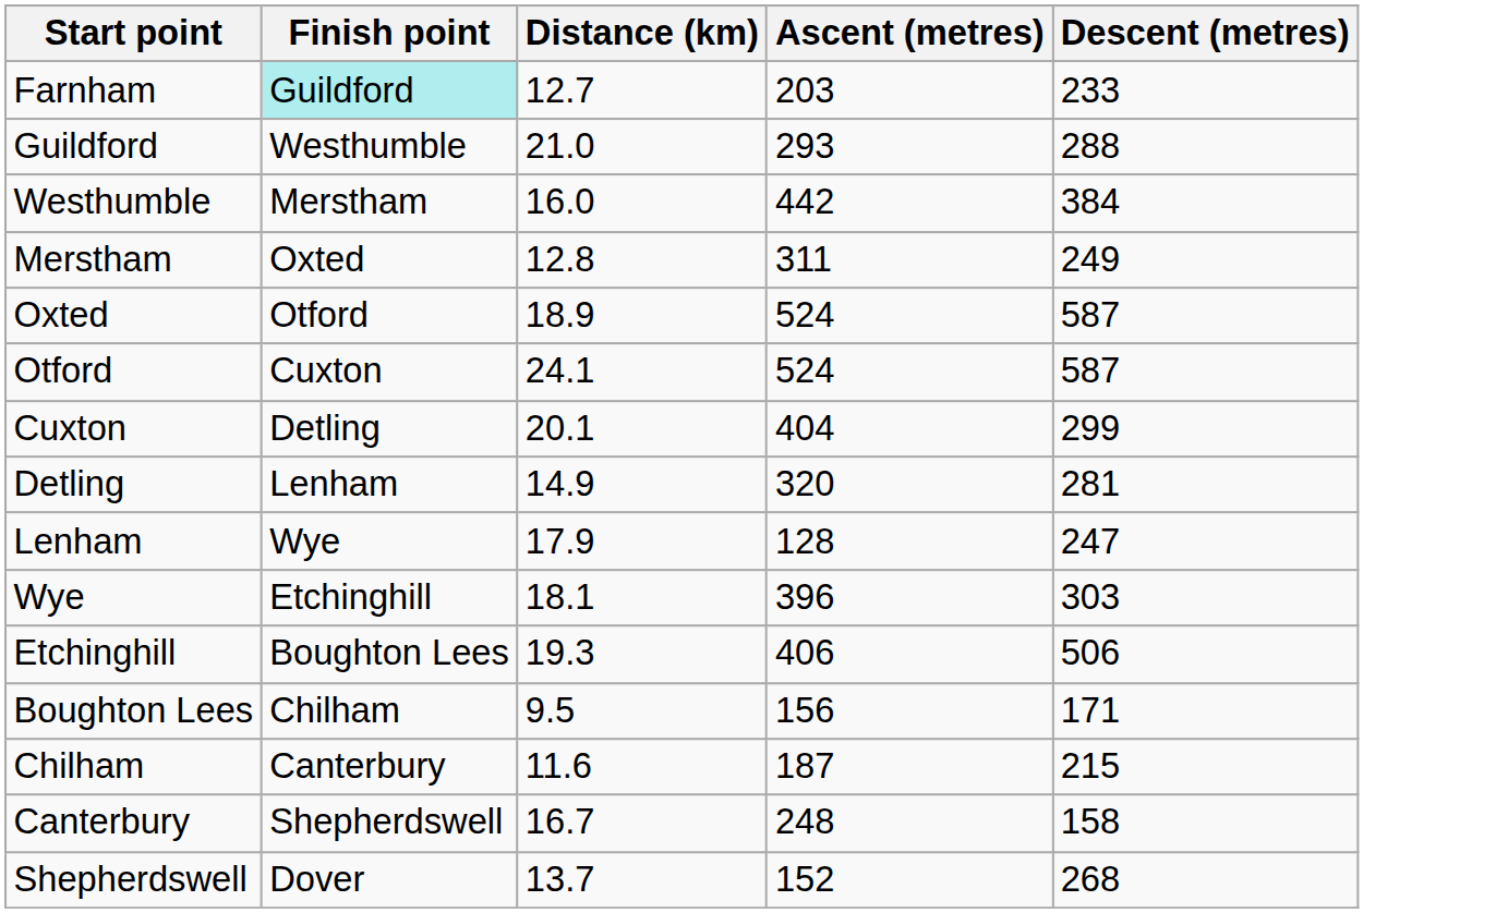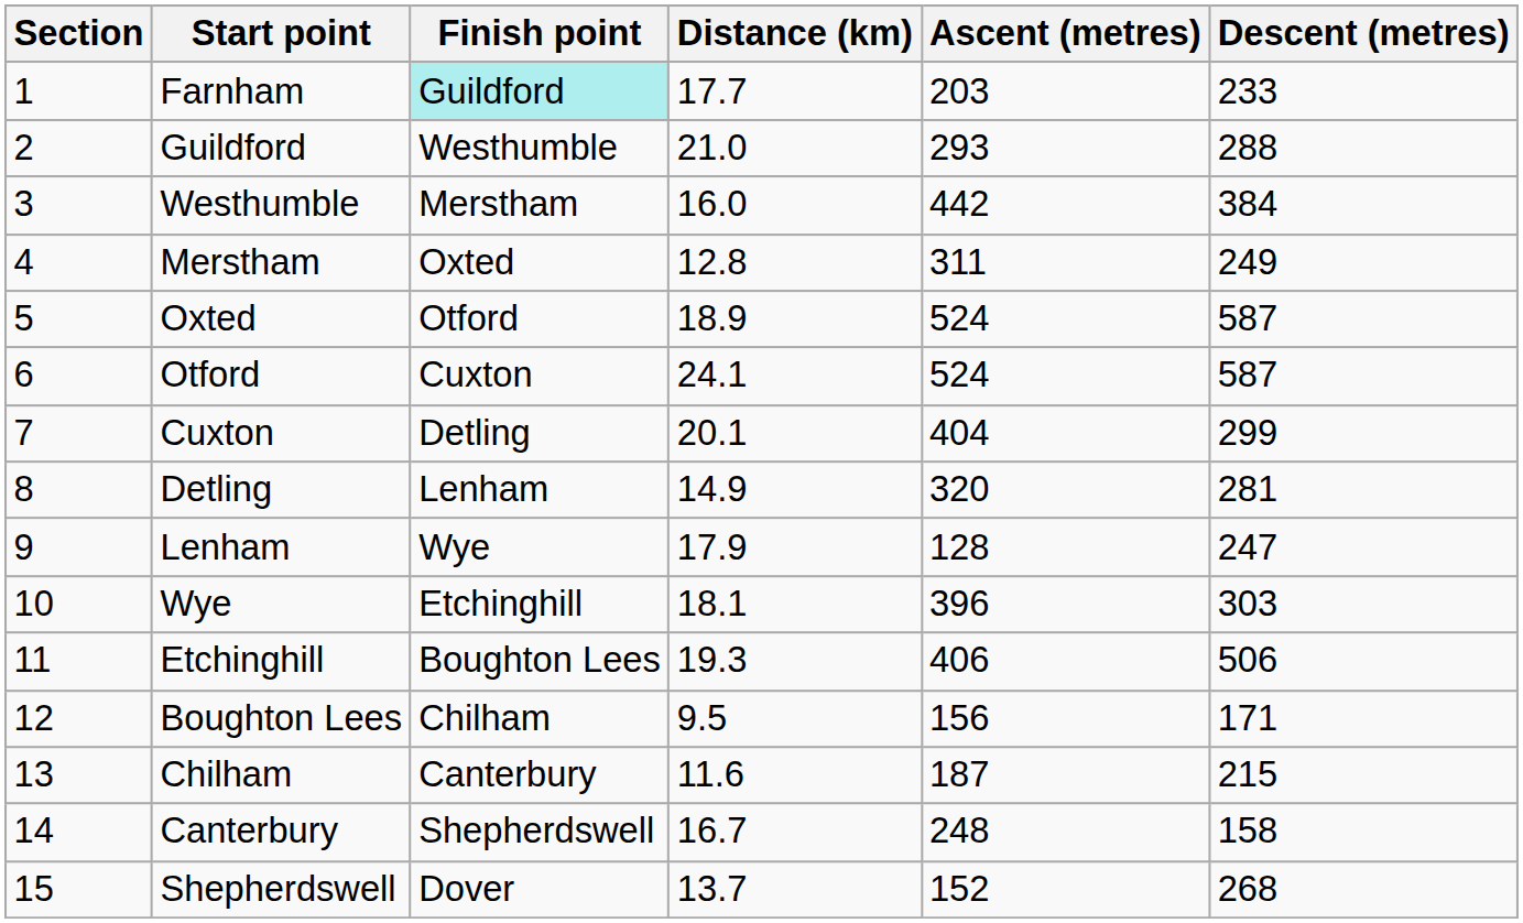+ column: Section | 1 | 2 | 3 | 4 | 5 | 6 | 7 | 8 | 9 | 10 | 11 | 12 | 13 | 14 | 15
Farnham | Distance (km): 12.7 -> 17.7
